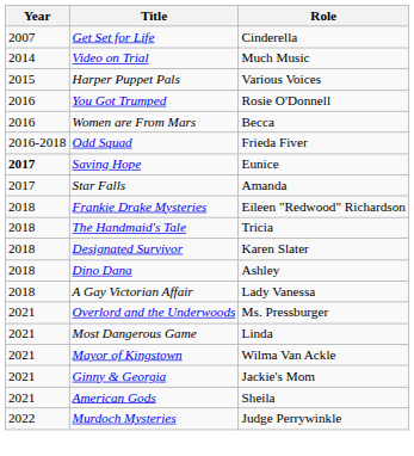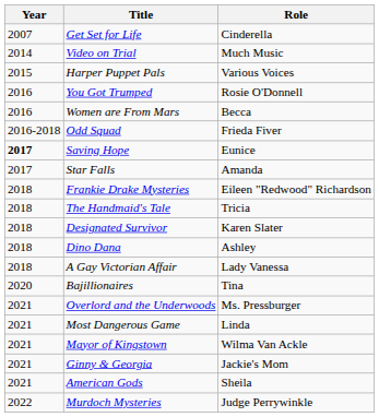+ row: 2020 | Bajillionaires | Tina
